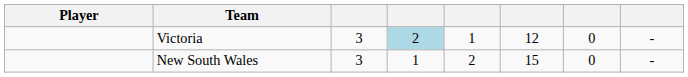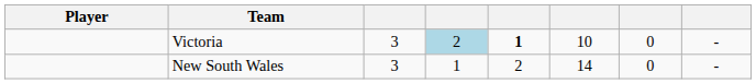Victoria | column 5: normal -> bold
Victoria | column 6: 12 -> 10
New South Wales | column 6: 15 -> 14
